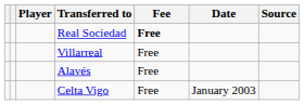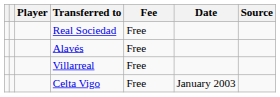Real Sociedad | Fee: bold -> normal
rows swapped: Alavés <-> Villarreal
